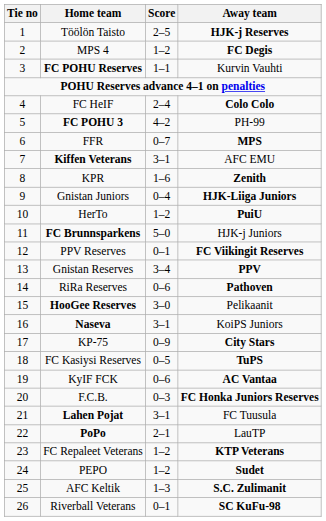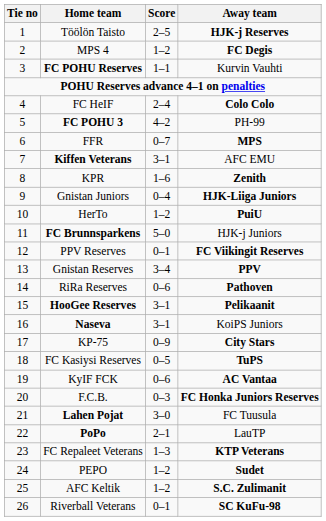HooGee Reserves | Score: 3–0 -> 3–1
HooGee Reserves | Away team: normal -> bold
Lahen Pojat | Score: 3–1 -> 3–0
FC Repaleet Veterans | Score: 1–2 -> 1–3
AFC Keltik | Score: 1–3 -> 1–2
